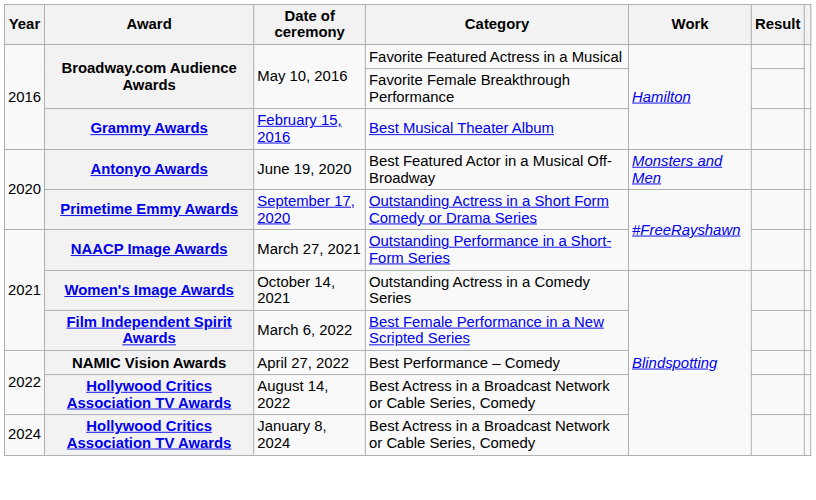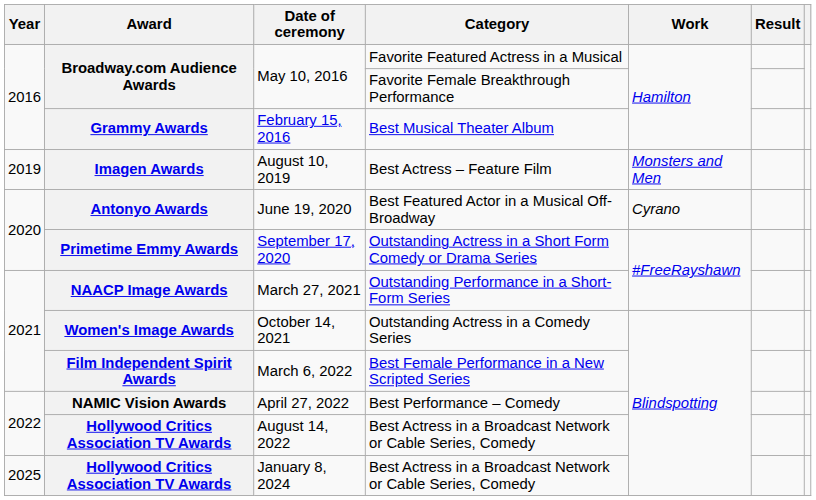+ row: 2019 | Imagen Awards | August 10, 2019 | Best Actress – Feature Film | Monsters and Men
June 19, 2020 | Work: Monsters and Men -> Cyrano
January 8, 2024 | Year: 2024 -> 2025
